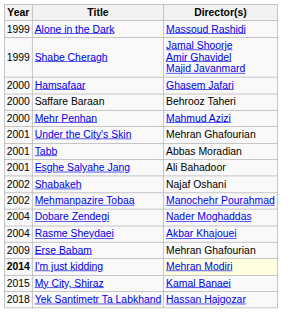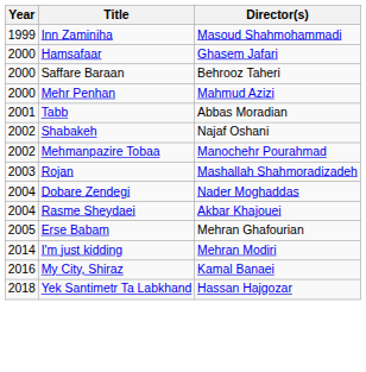+ row: 1999 | Inn Zaminiha | Masoud Shahmohammadi
- row: 1999 | Alone in the Dark | Massoud Rashidi
- row: 1999 | Shabe Cheragh | Jamal Shoorje Amir Ghavidel Majid Javanmard
- row: 2001 | Under the City's Skin | Mehran Ghafourian
- row: 2001 | Esghe Salyahe Jang | Ali Bahadoor
+ row: 2003 | Rojan | Mashallah Shahmoradizadeh
Erse Babam | Year: 2009 -> 2005
I'm just kidding | Year: bold -> normal
I'm just kidding | Director(s): lightyellow background -> no background
My City, Shiraz | Year: 2015 -> 2016
